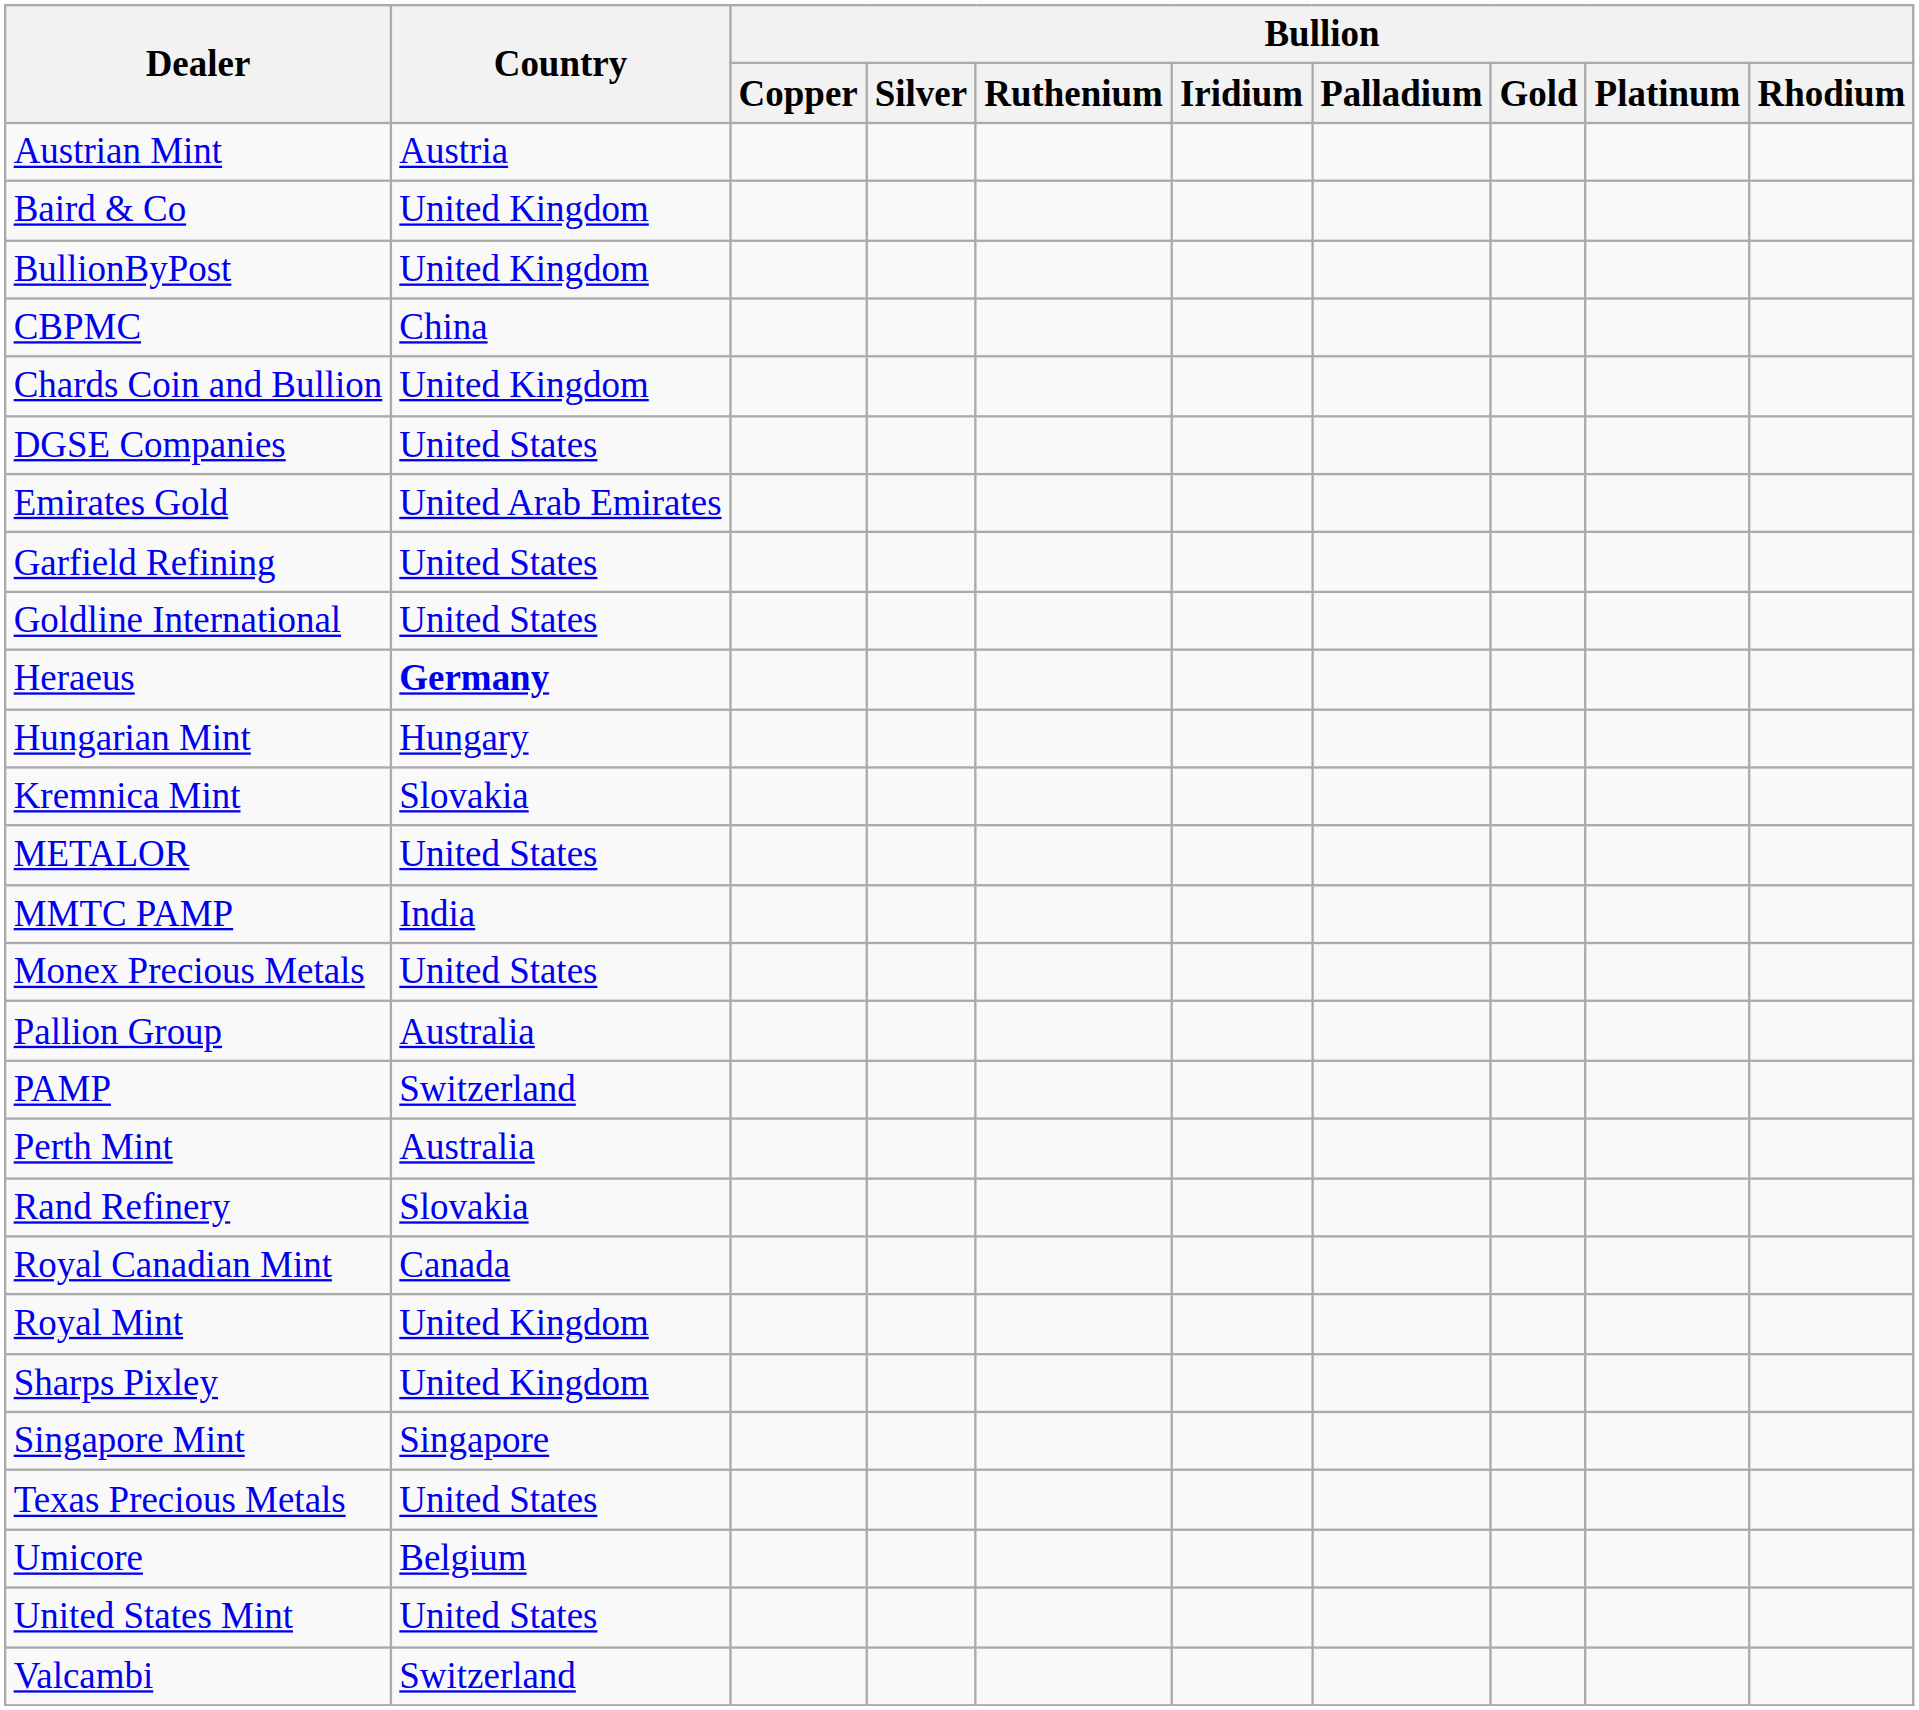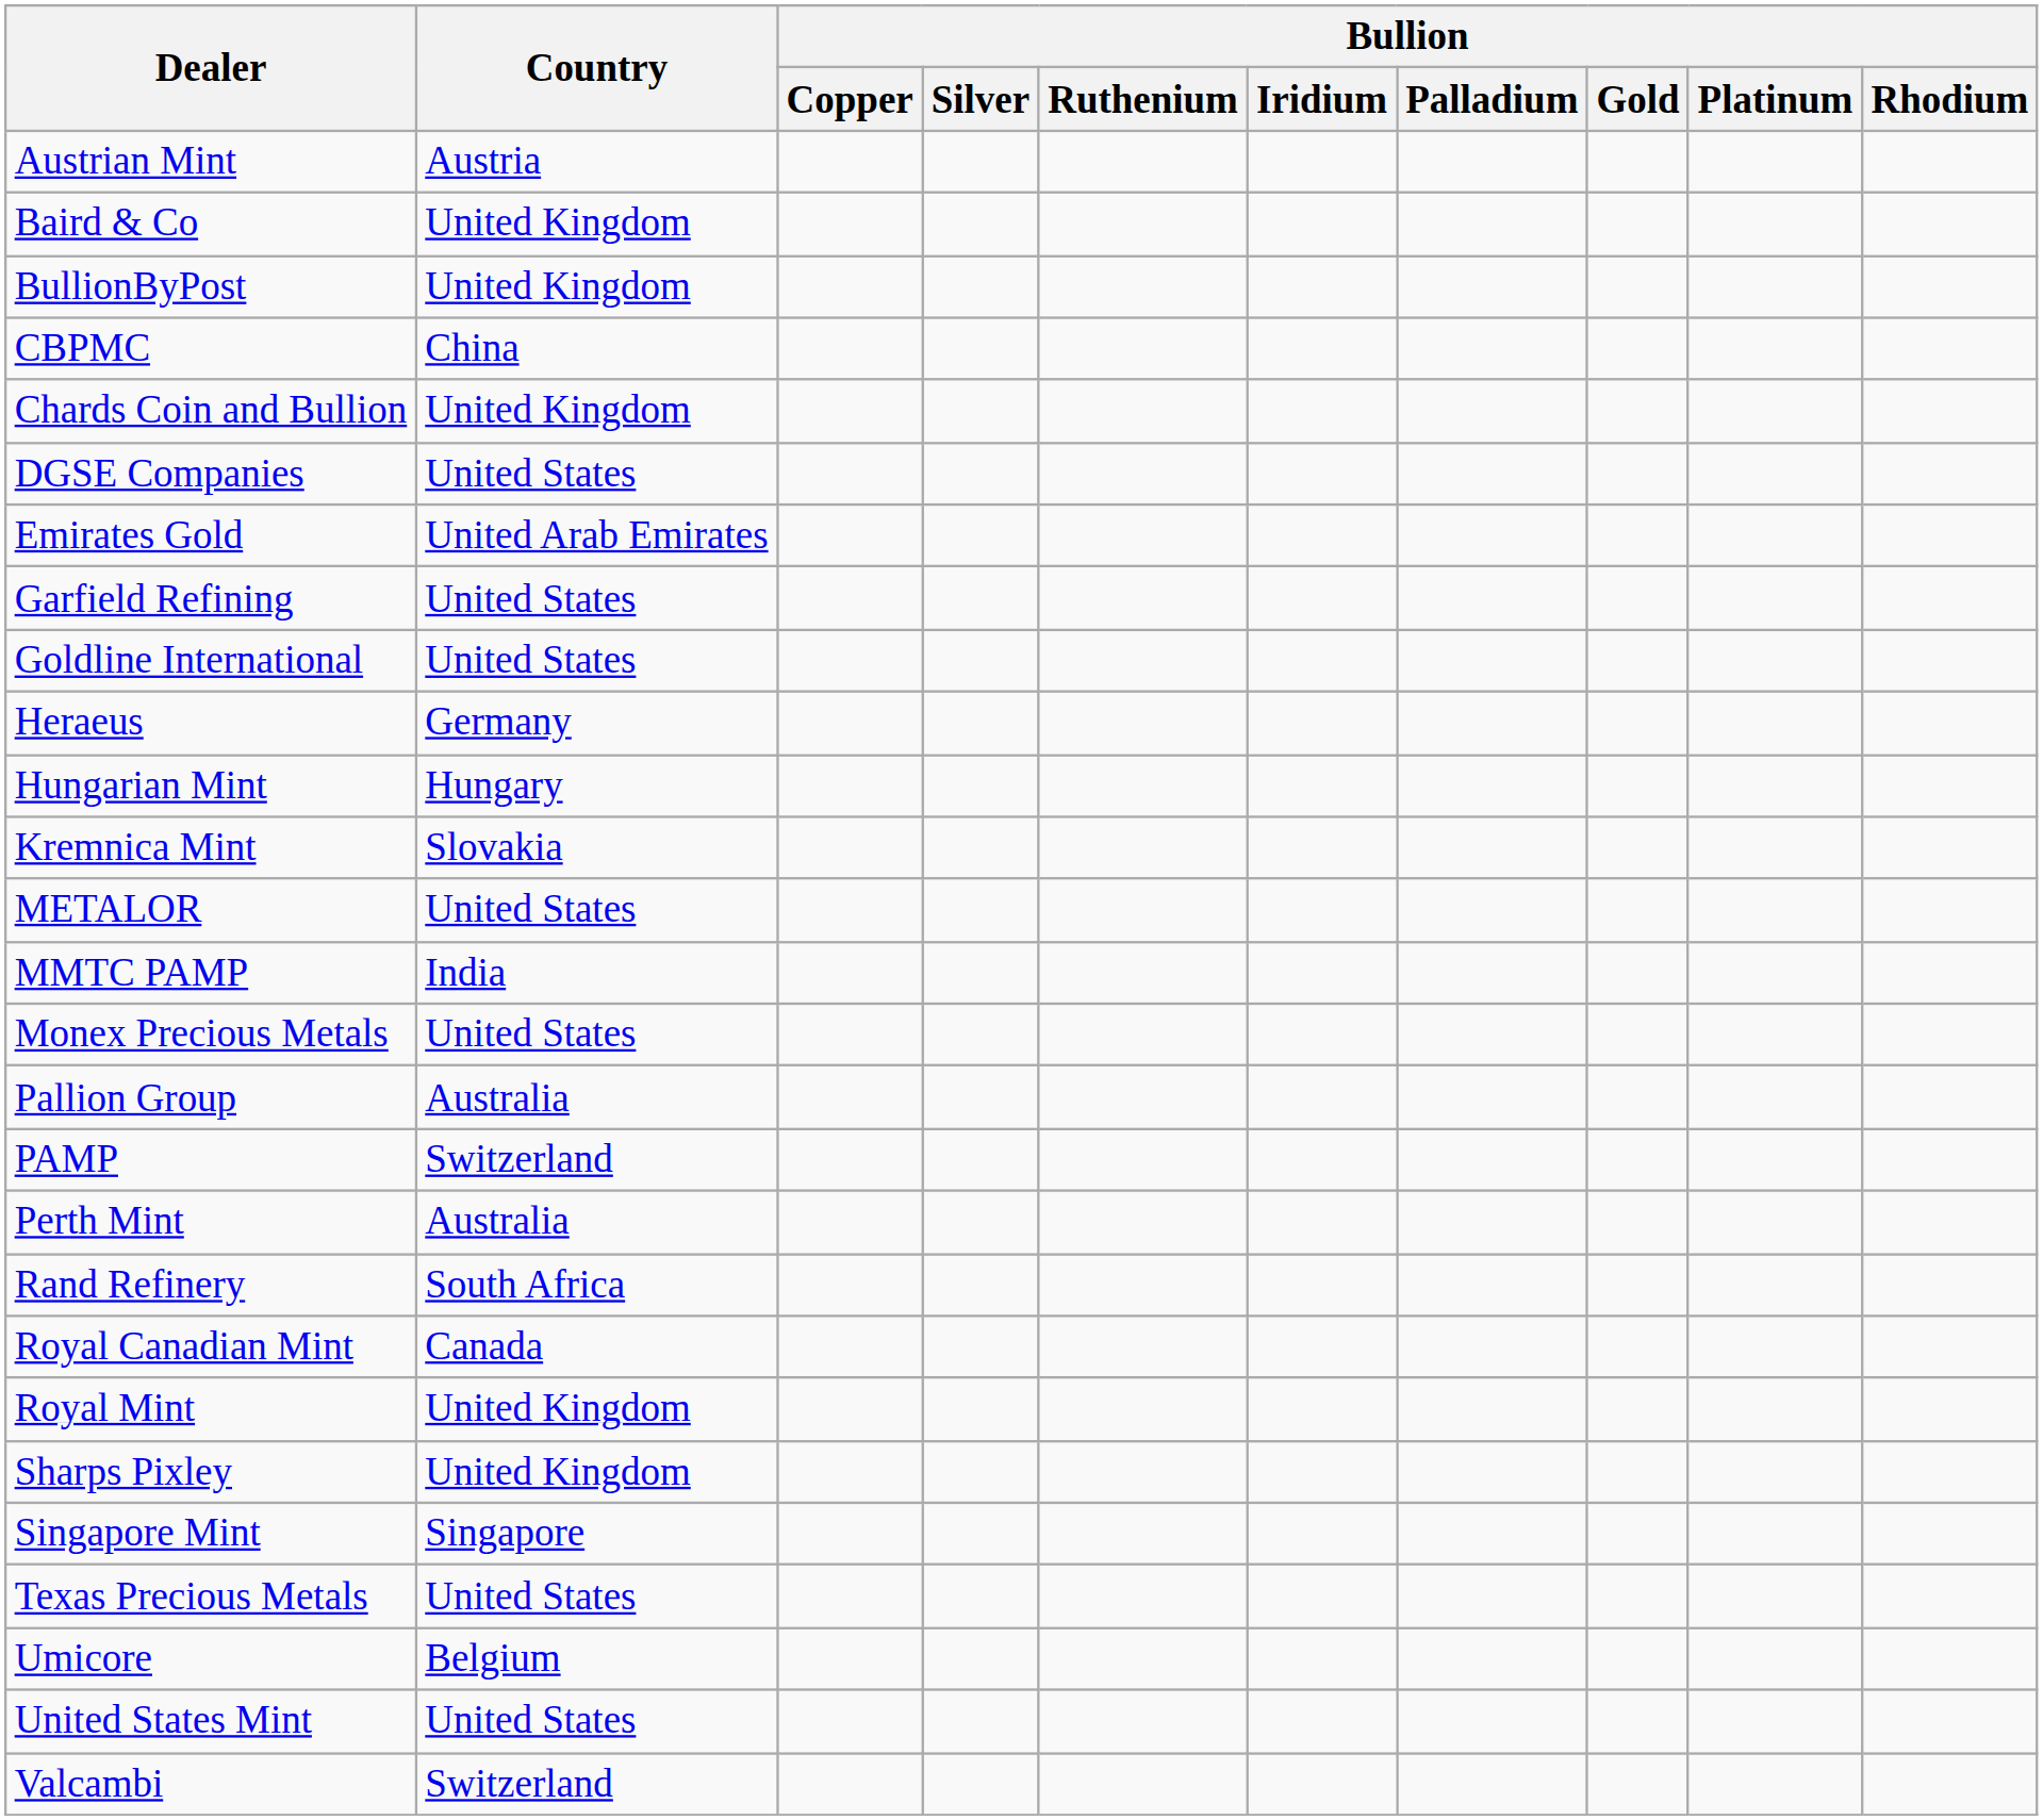Heraeus | Country: bold -> normal
Rand Refinery | Country: Slovakia -> South Africa
